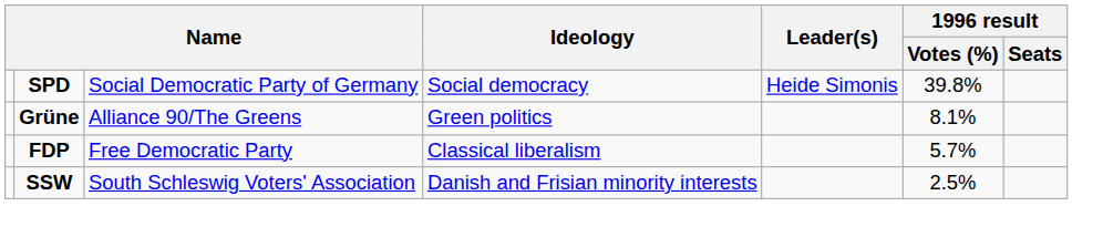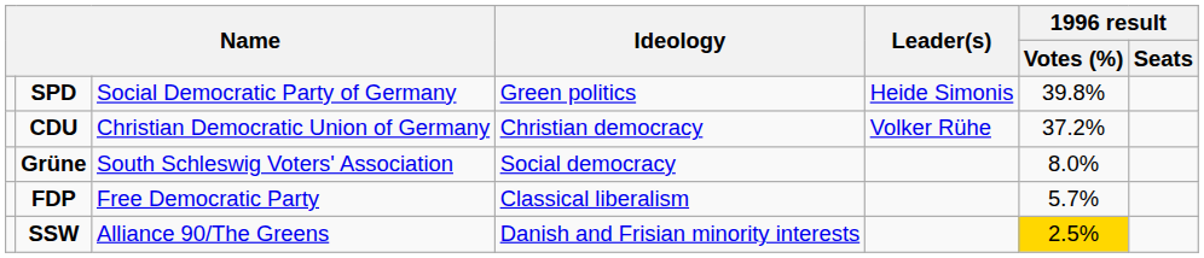SPD | Ideology: Social democracy -> Green politics
+ row: CDU | Christian Democratic Union of Germany | Christian democracy | Volker Rühe | 37.2%
Grüne | column 3: Alliance 90/The Greens -> South Schleswig Voters' Association
Grüne | Ideology: Green politics -> Social democracy
Grüne | 1996 result / Votes (%): 8.1% -> 8.0%
SSW | column 3: South Schleswig Voters' Association -> Alliance 90/The Greens
SSW | 1996 result / Votes (%): no background -> gold background
